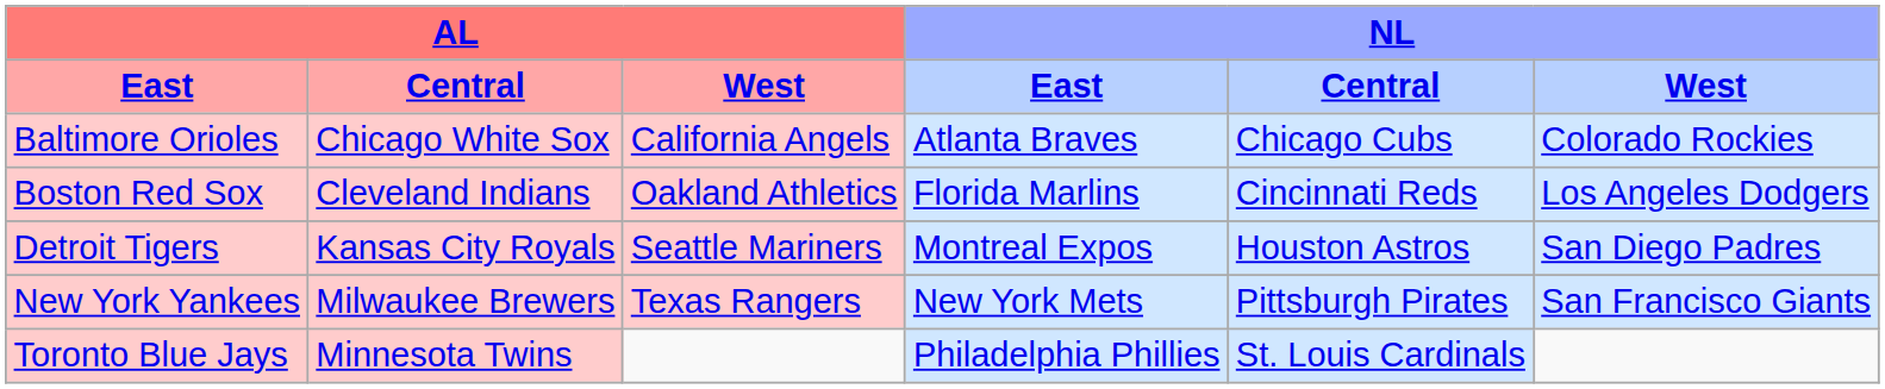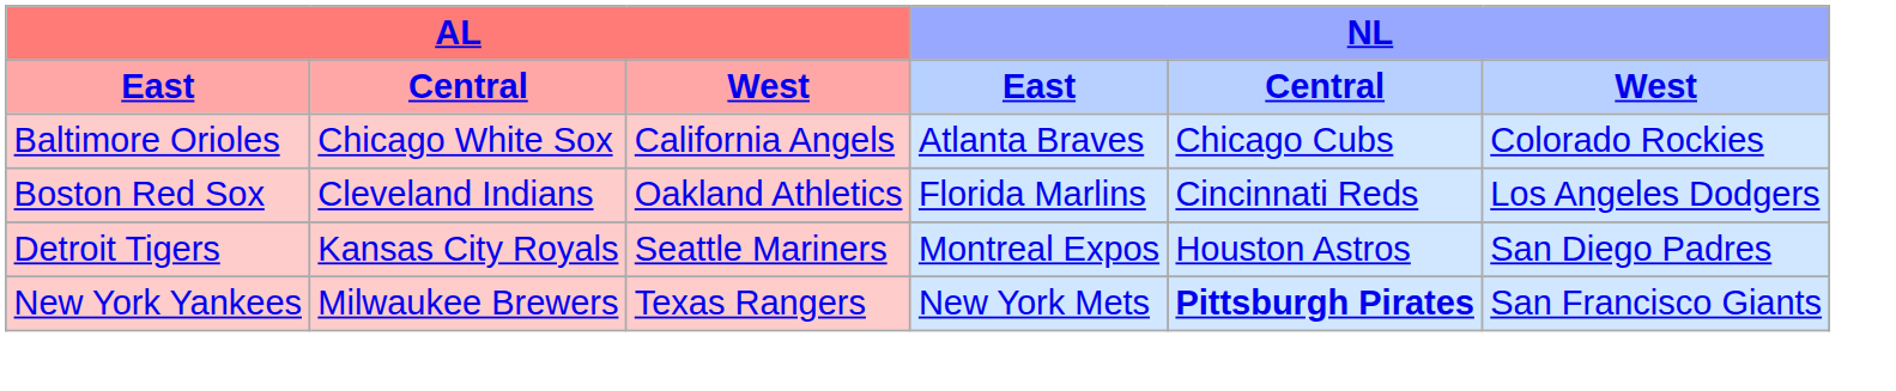New York Yankees | NL / Central: normal -> bold
- row: Toronto Blue Jays | Minnesota Twins | Philadelphia Phillies | St. Louis Cardinals
